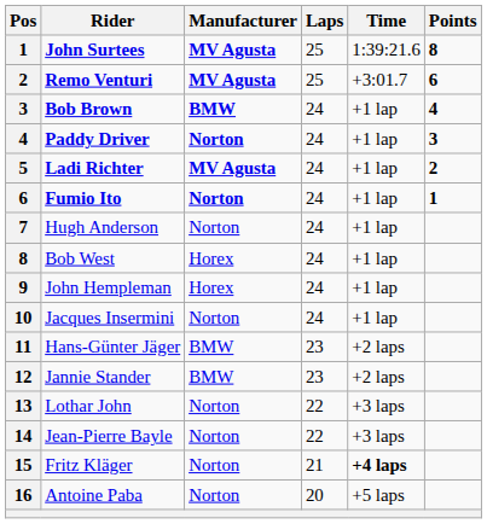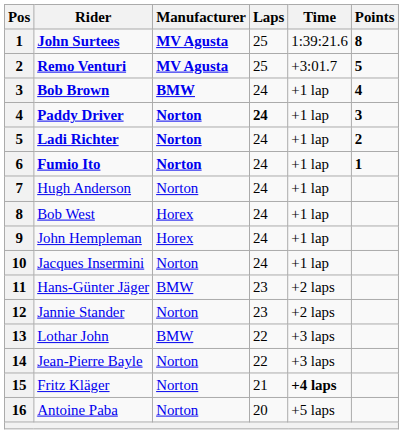Remo Venturi | Points: 6 -> 5
Paddy Driver | Laps: normal -> bold
Ladi Richter | Manufacturer: MV Agusta -> Norton
Jannie Stander | Manufacturer: BMW -> Norton
Lothar John | Manufacturer: Norton -> BMW
